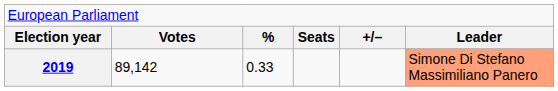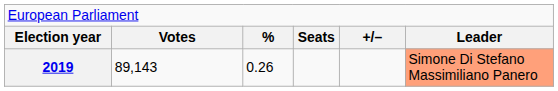2019 | column 2: 89,142 -> 89,143
2019 | column 3: 0.33 -> 0.26
